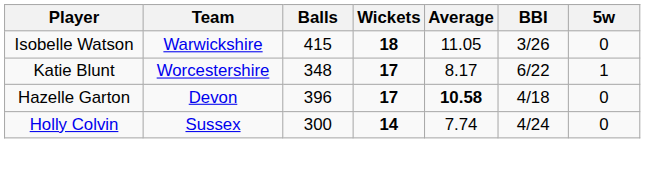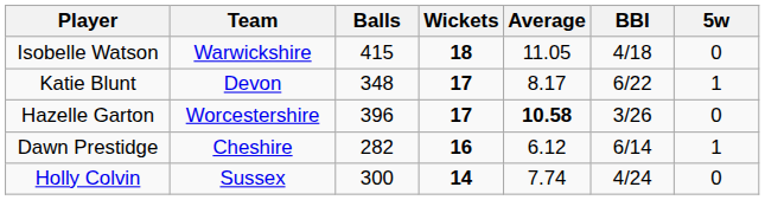Isobelle Watson | BBI: 3/26 -> 4/18
Katie Blunt | Team: Worcestershire -> Devon
Hazelle Garton | Team: Devon -> Worcestershire
Hazelle Garton | BBI: 4/18 -> 3/26
+ row: Dawn Prestidge | Cheshire | 282 | 16 | 6.12 | 6/14 | 1
